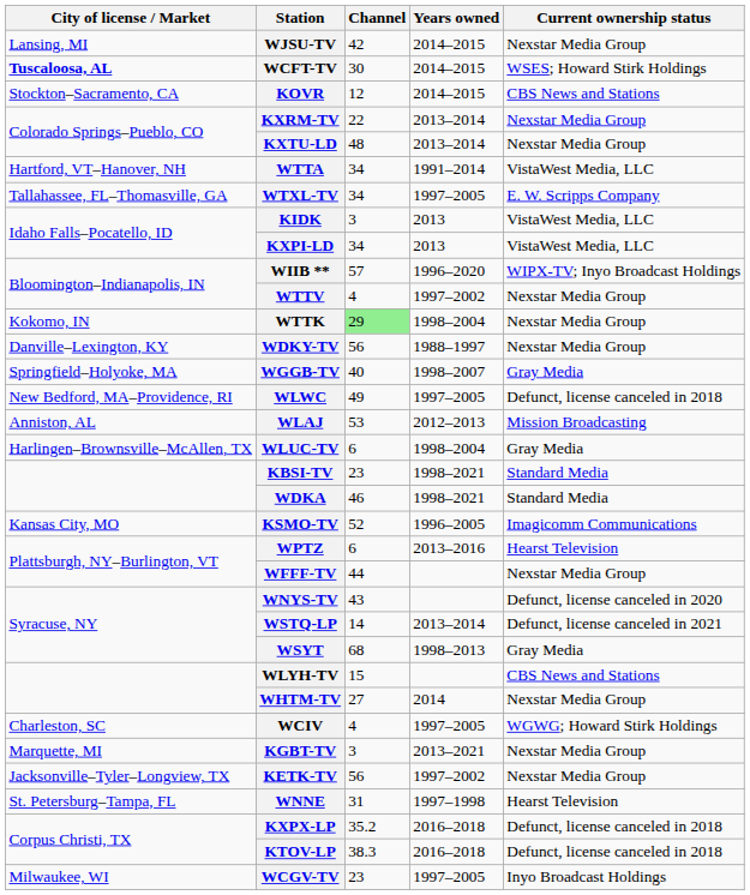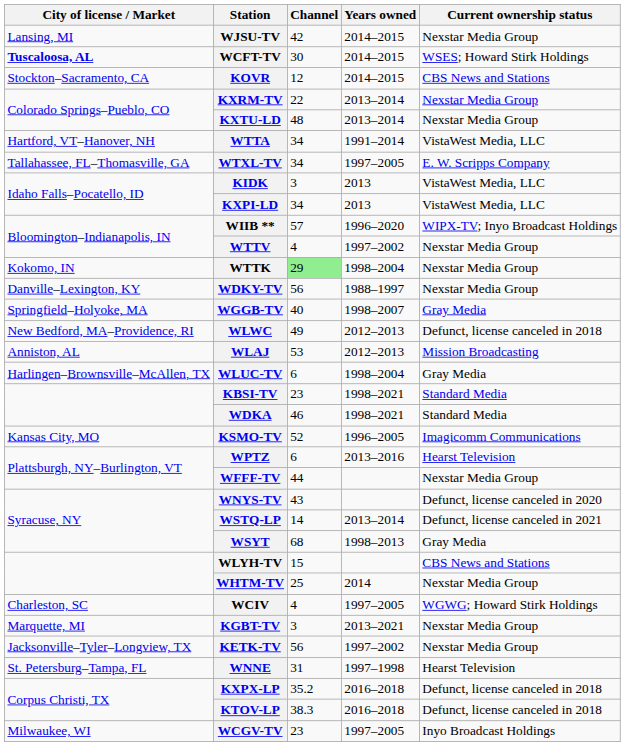WLWC | Years owned: 1997–2005 -> 2012–2013
WHTM-TV | Channel: 27 -> 25
